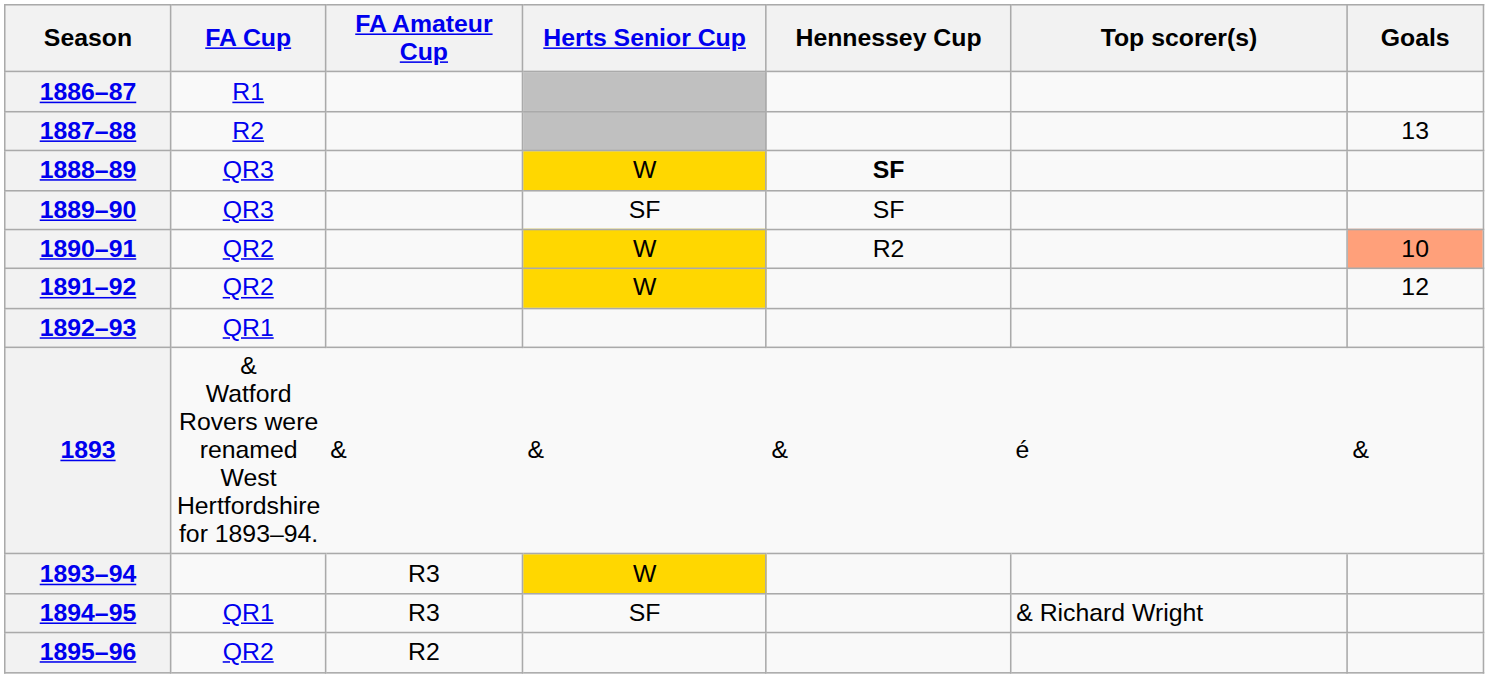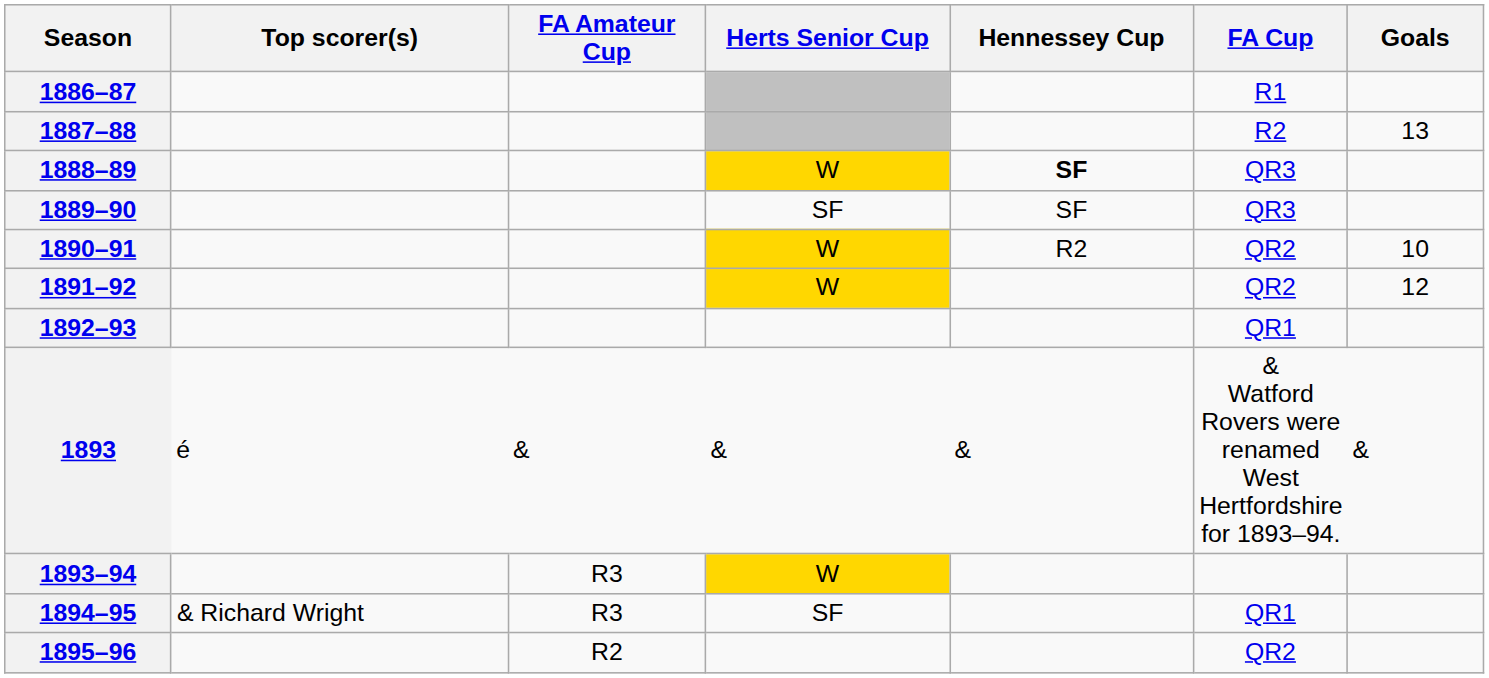columns swapped: FA Cup <-> Top scorer(s)
1890–91 | Goals: lightsalmon background -> no background
